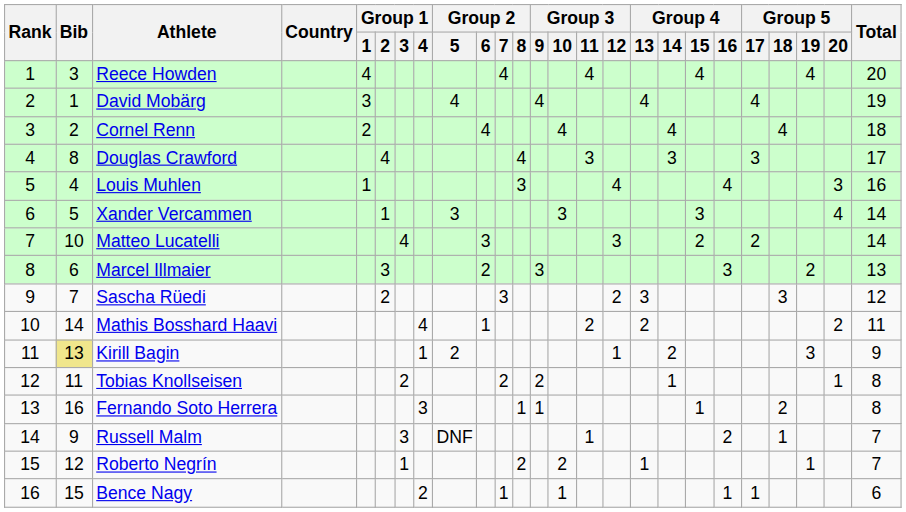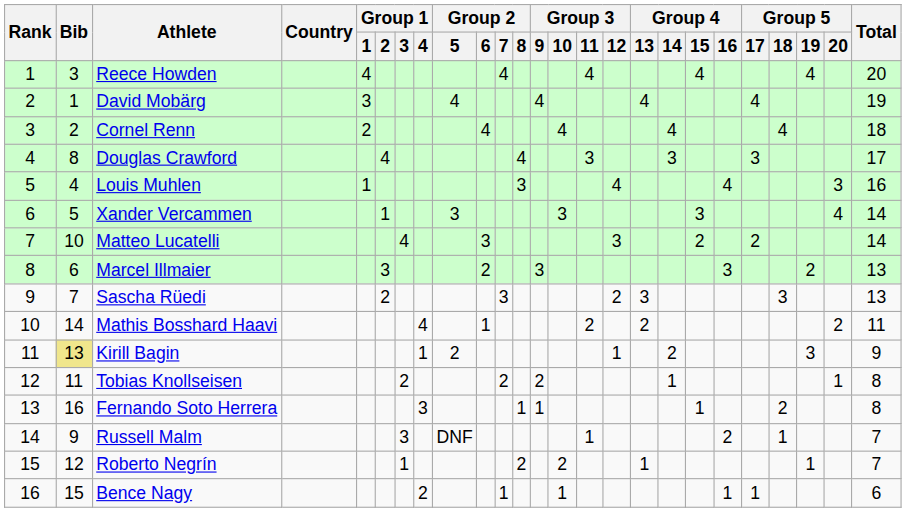Sascha Rüedi | Total: 12 -> 13
